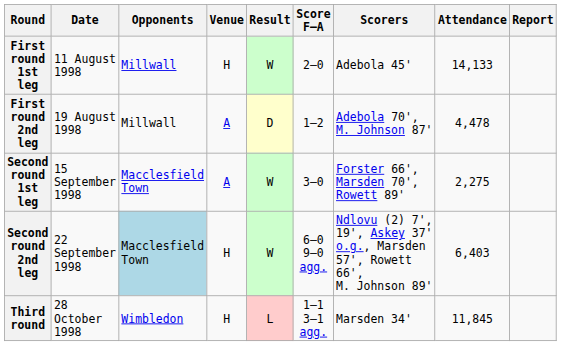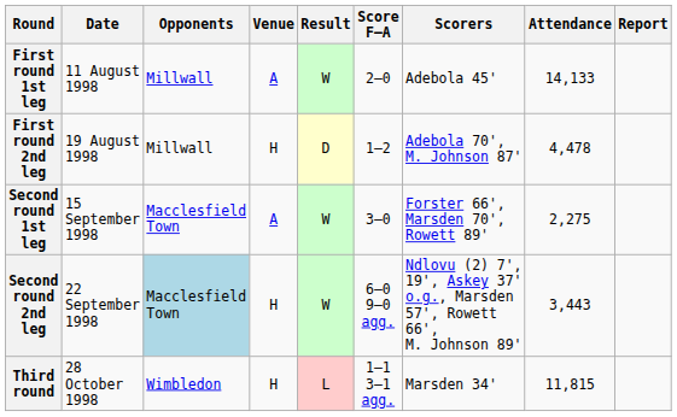First round 1st leg | Venue: H -> A
First round 2nd leg | Venue: A -> H
Second round 2nd leg | Attendance: 6,403 -> 3,443
Third round | Attendance: 11,845 -> 11,815
